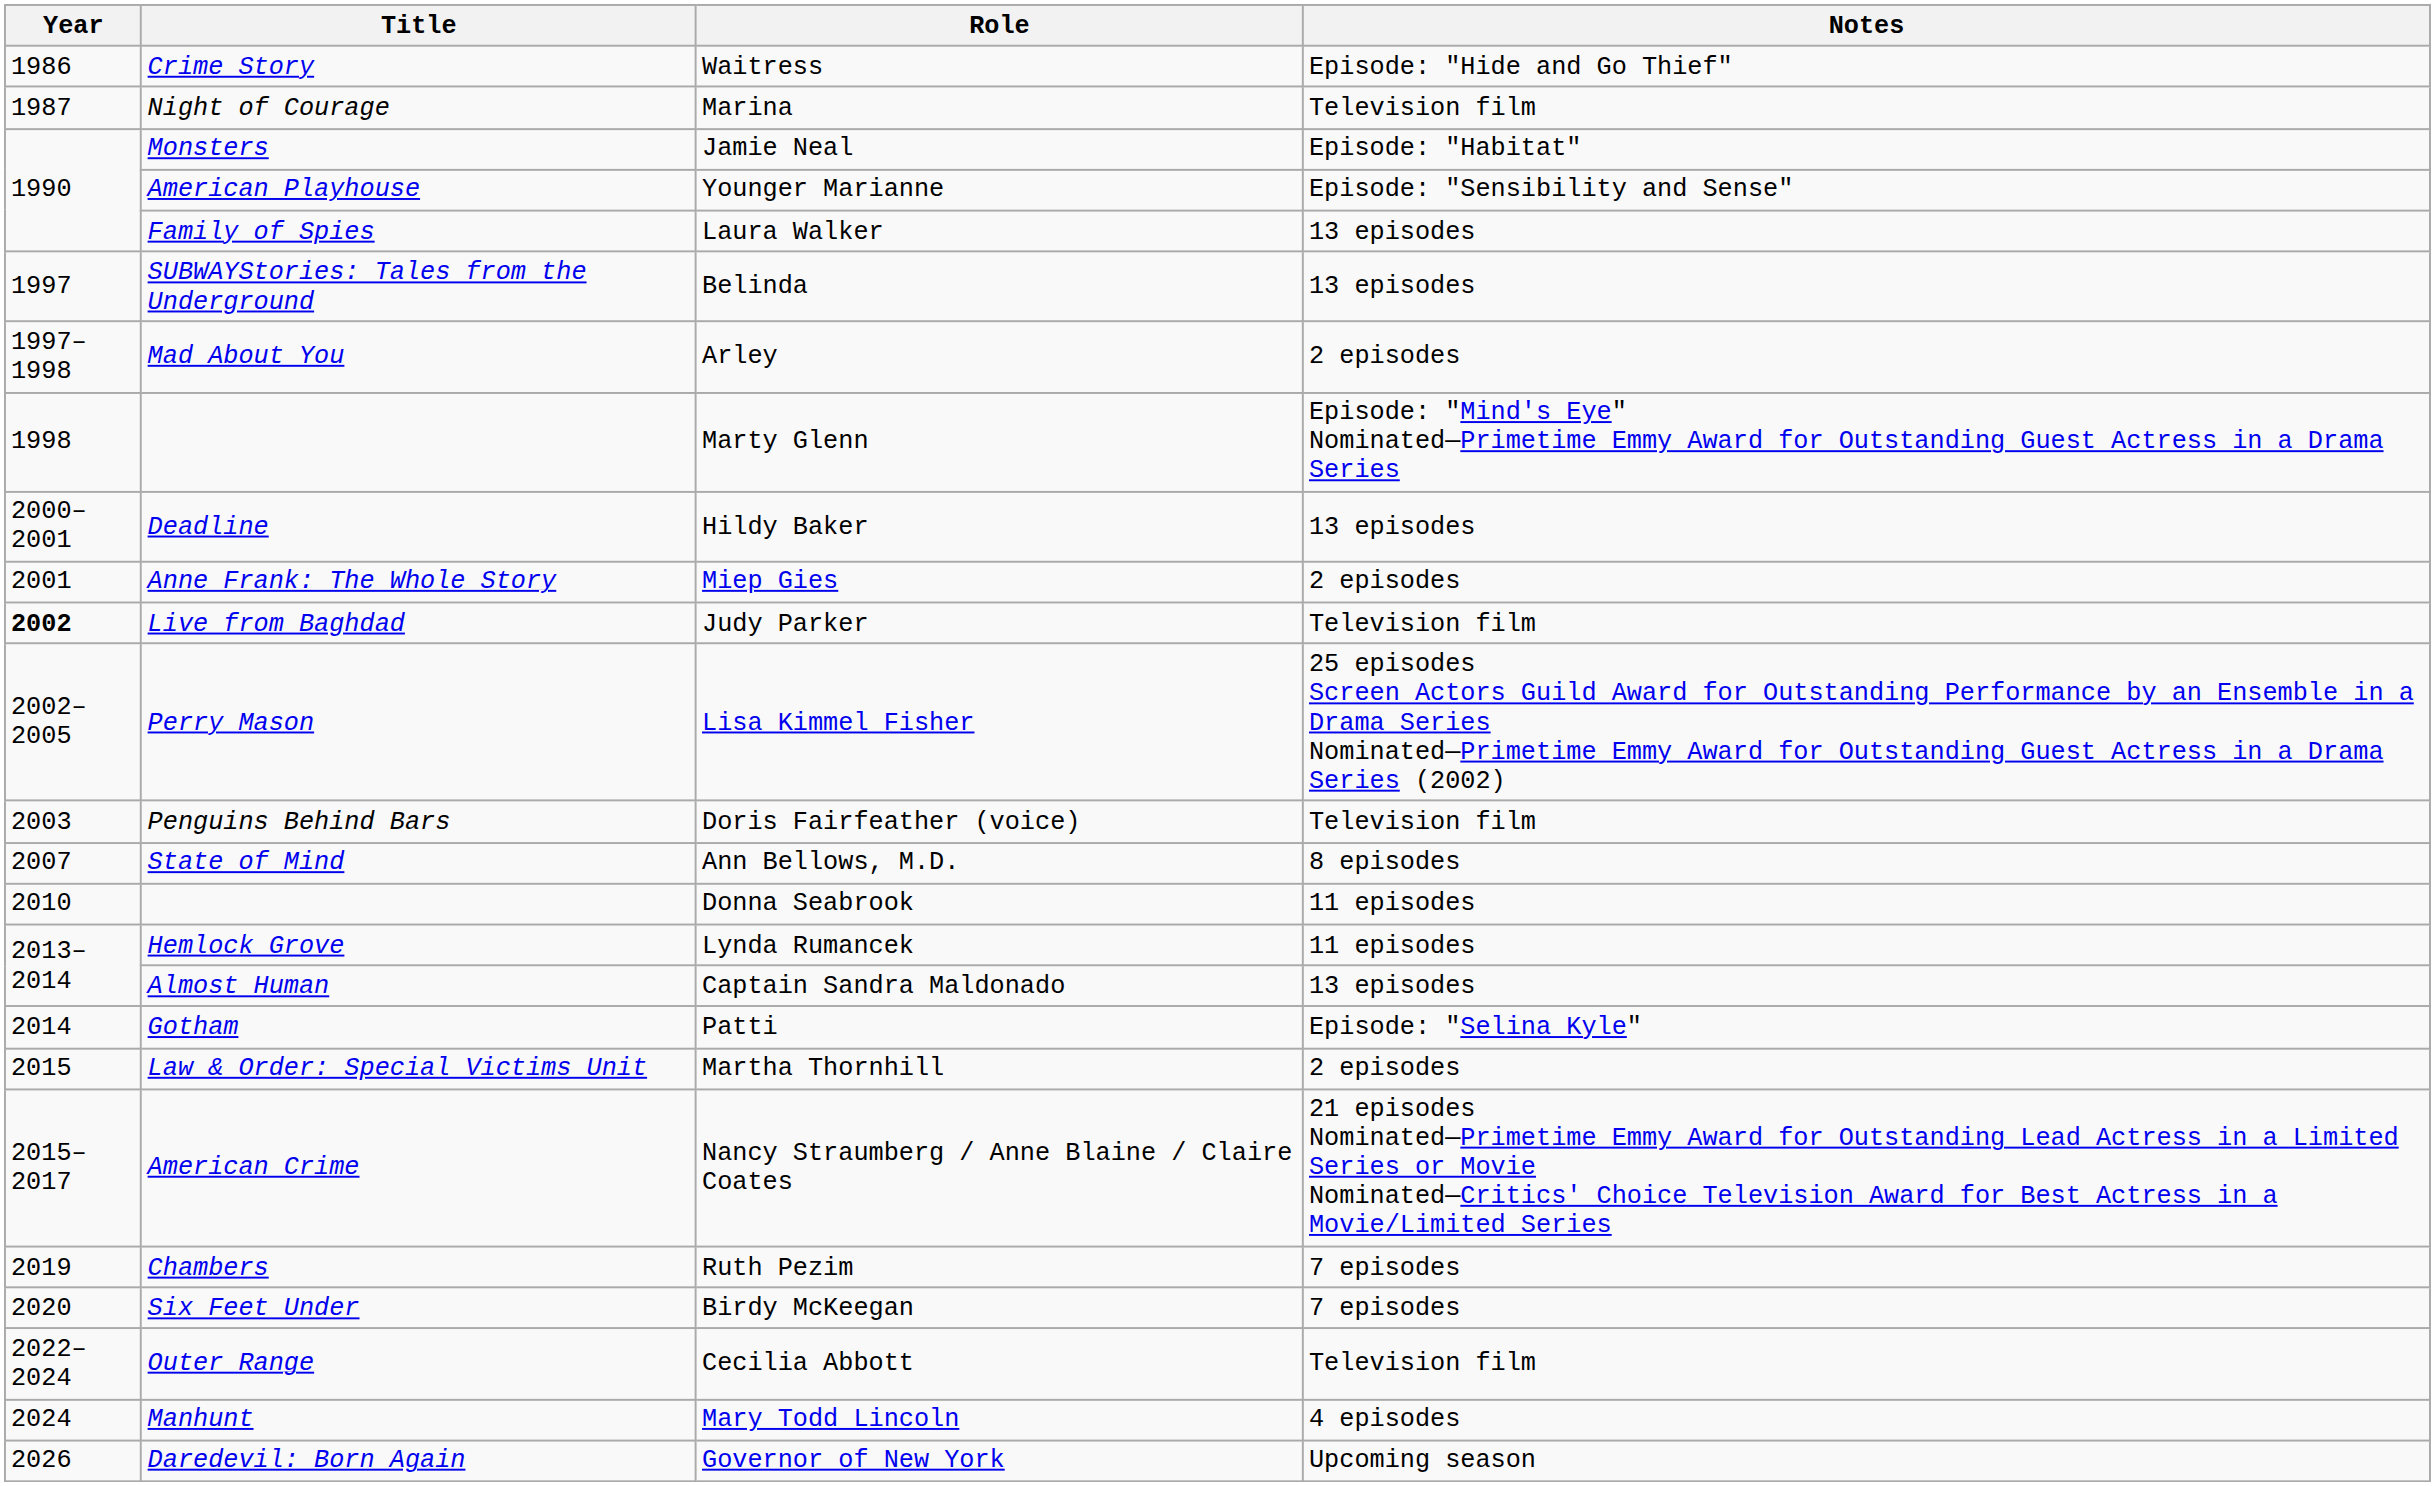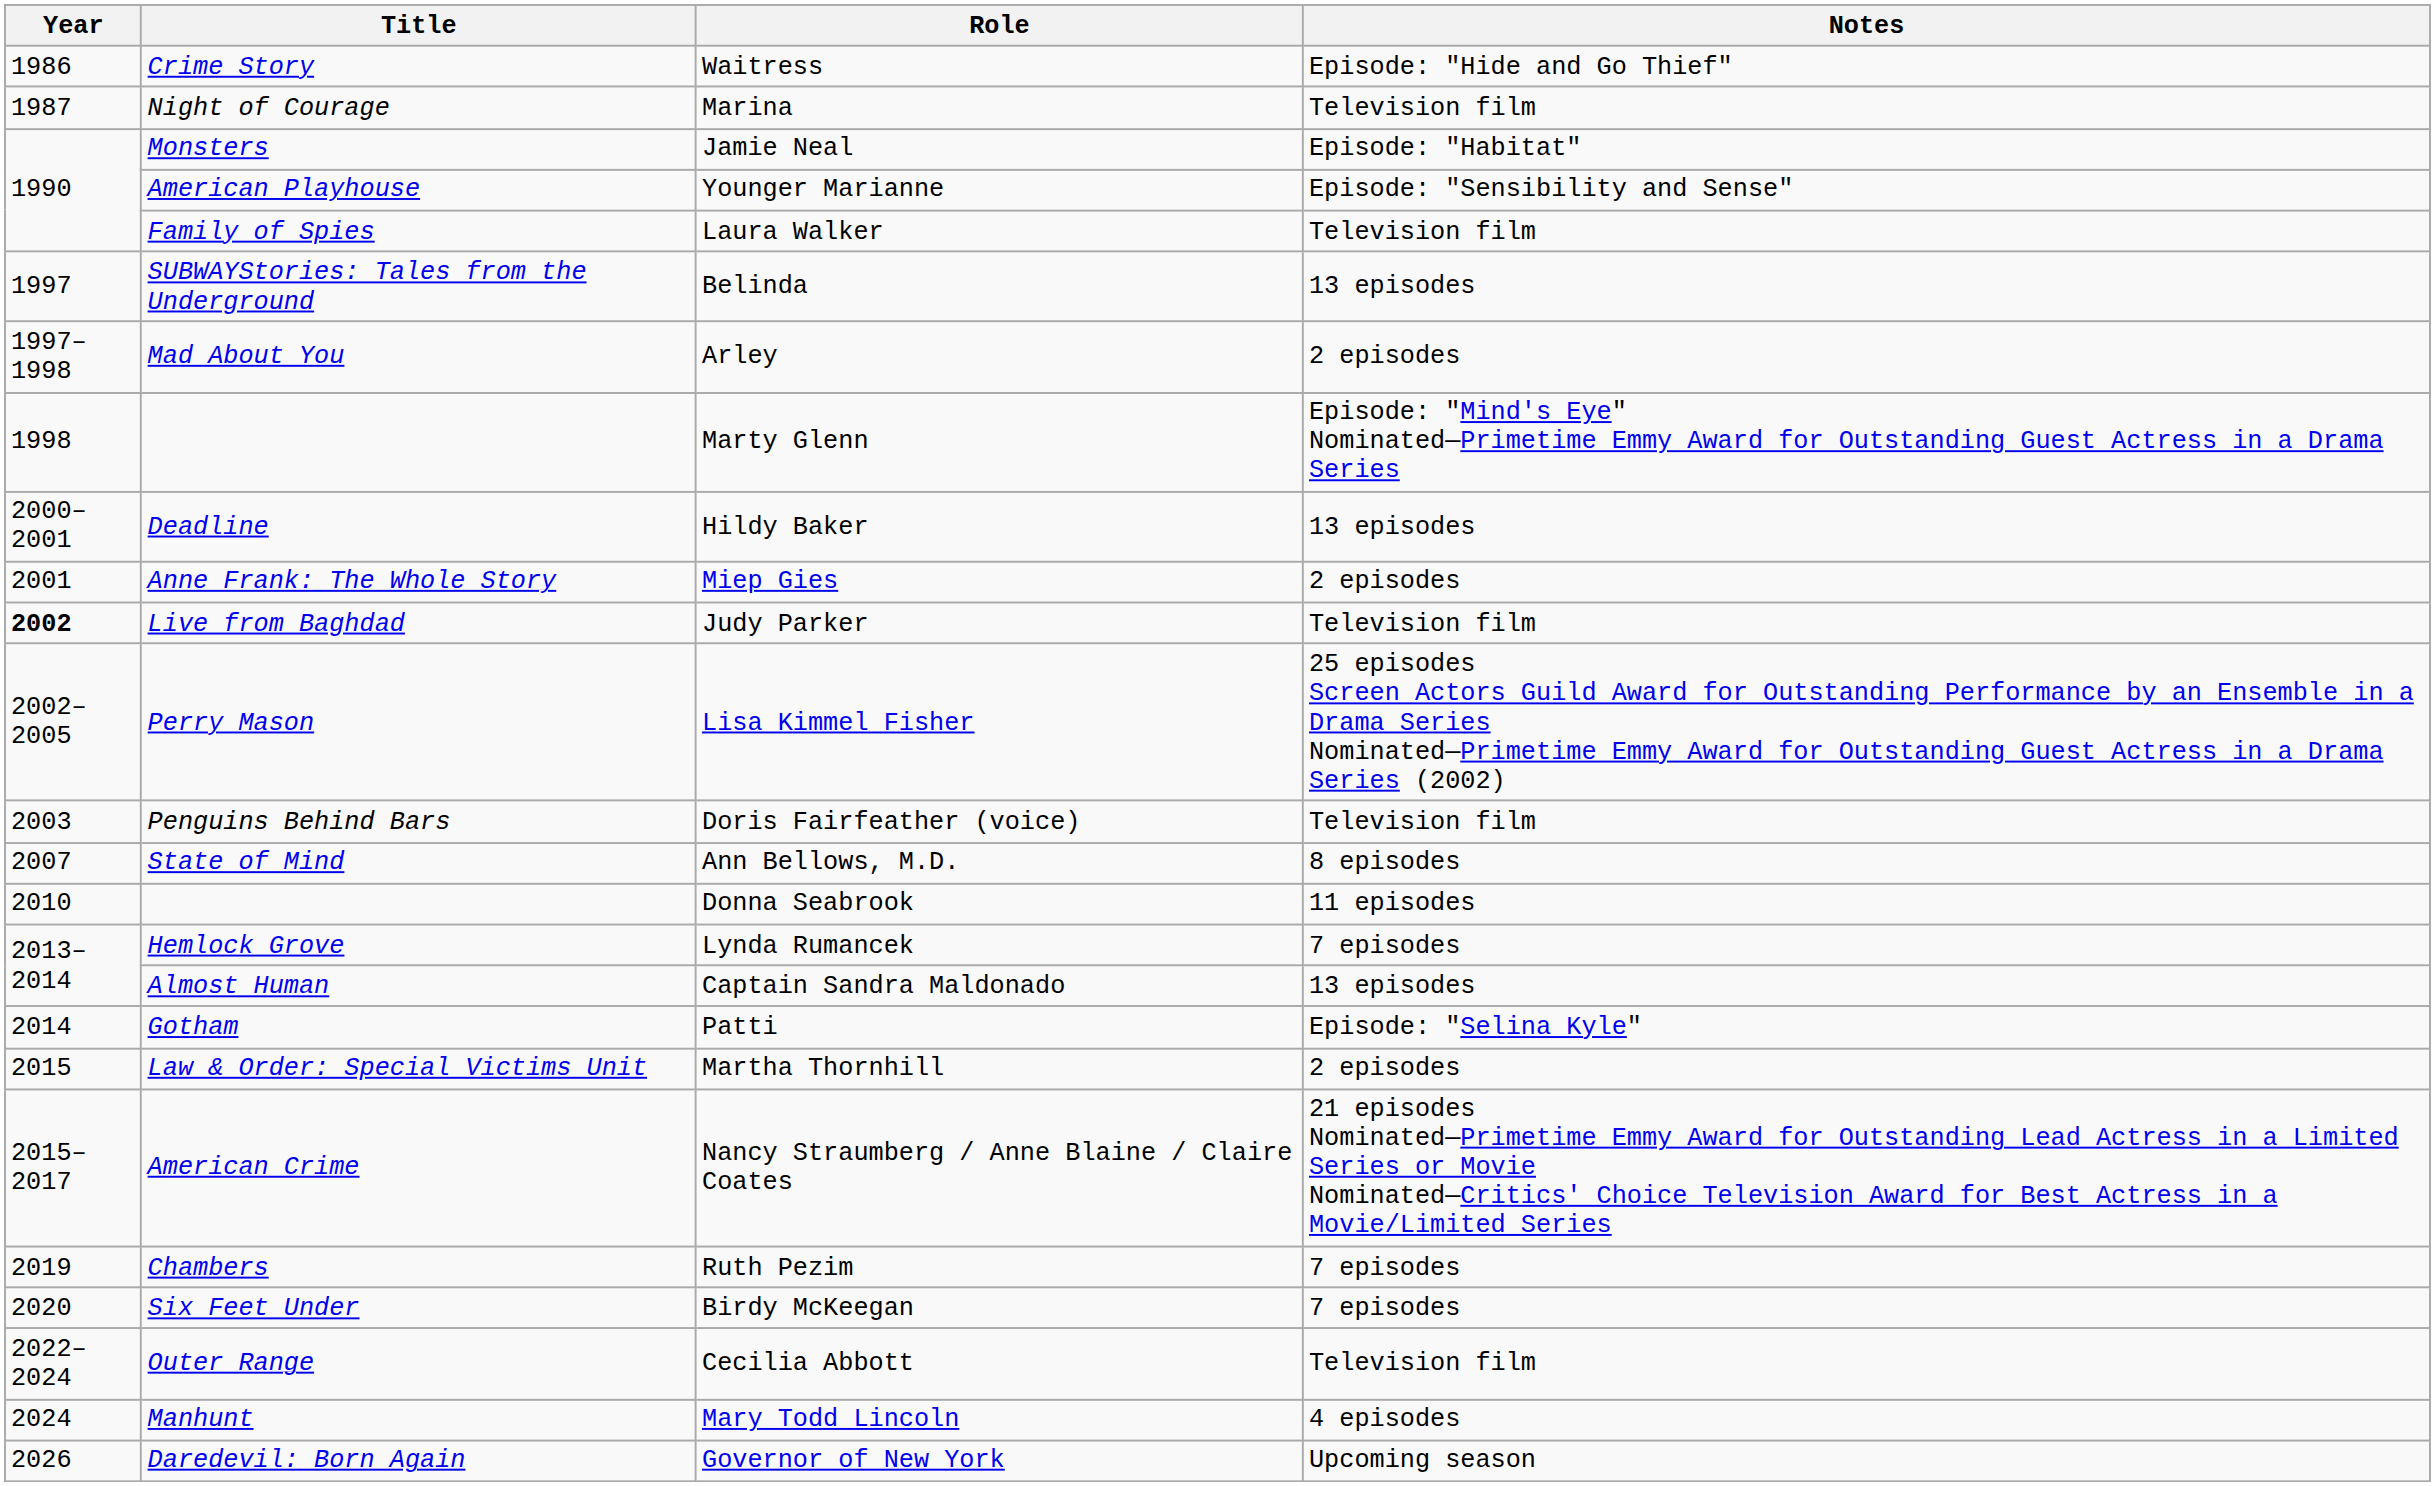Laura Walker | Notes: 13 episodes -> Television film
Lynda Rumancek | Notes: 11 episodes -> 7 episodes
